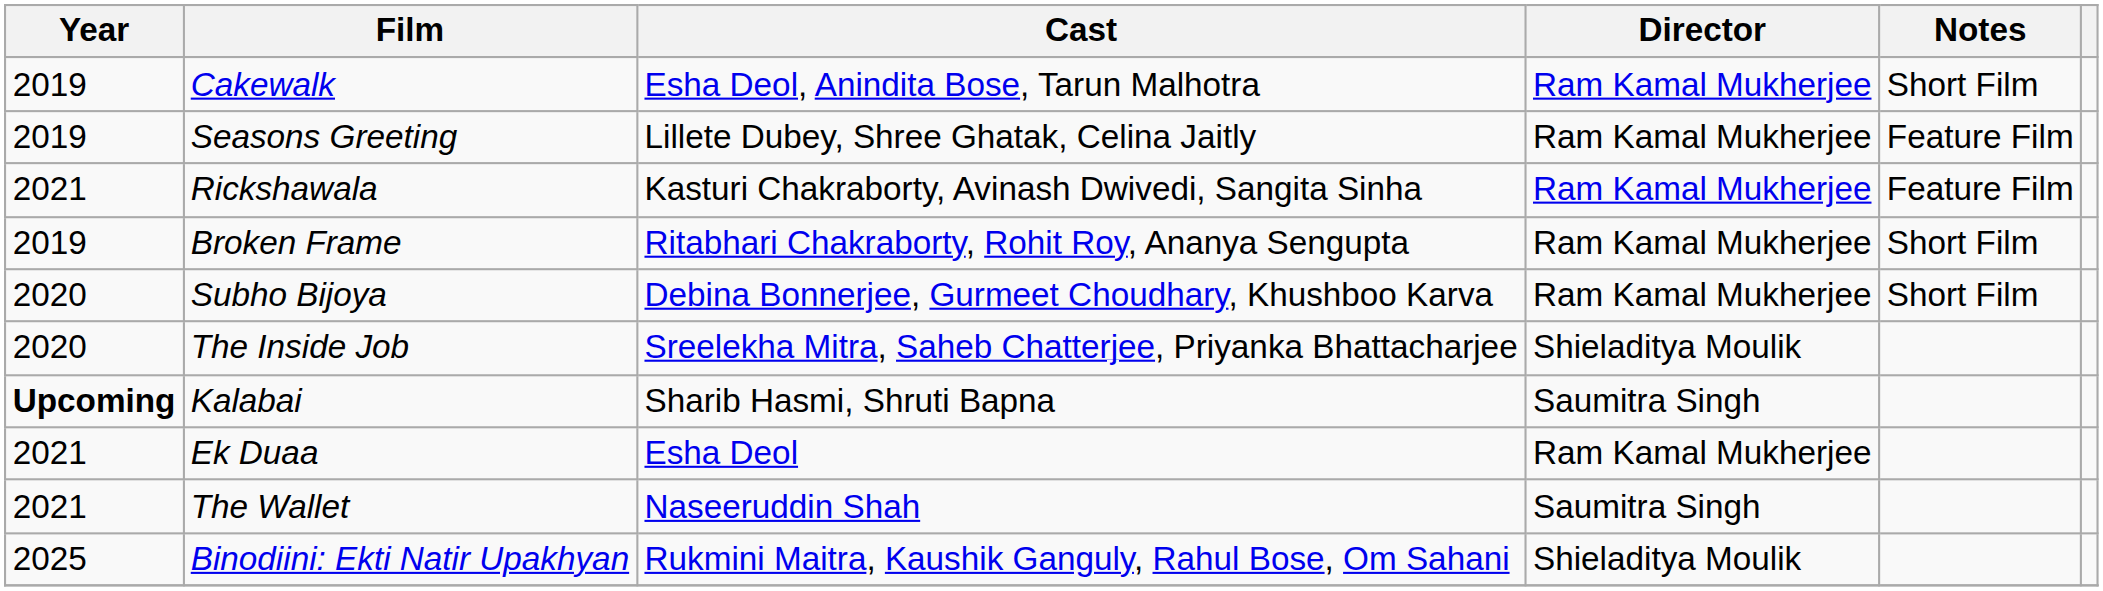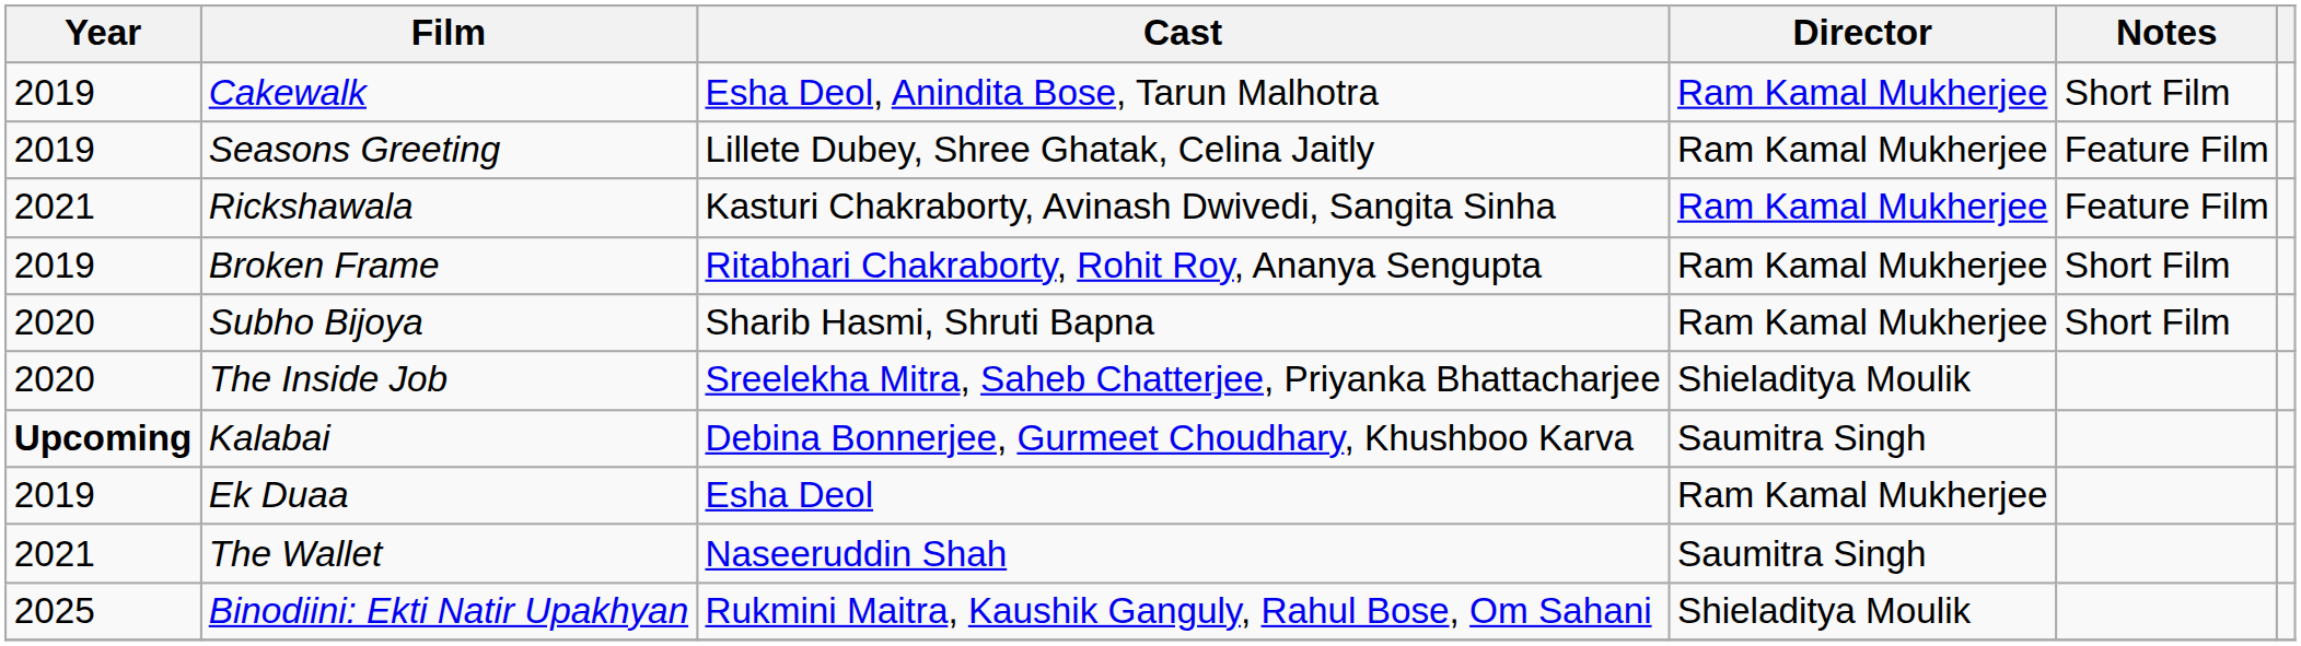Subho Bijoya | Cast: Debina Bonnerjee, Gurmeet Choudhary, Khushboo Karva -> Sharib Hasmi, Shruti Bapna
Kalabai | Cast: Sharib Hasmi, Shruti Bapna -> Debina Bonnerjee, Gurmeet Choudhary, Khushboo Karva
Ek Duaa | Year: 2021 -> 2019
